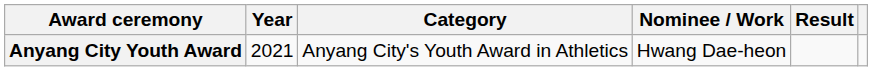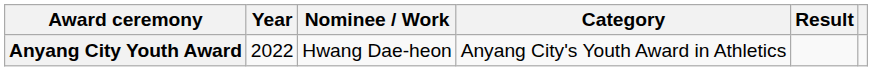columns swapped: Category <-> Nominee / Work
Anyang City Youth Award | Year: 2021 -> 2022
